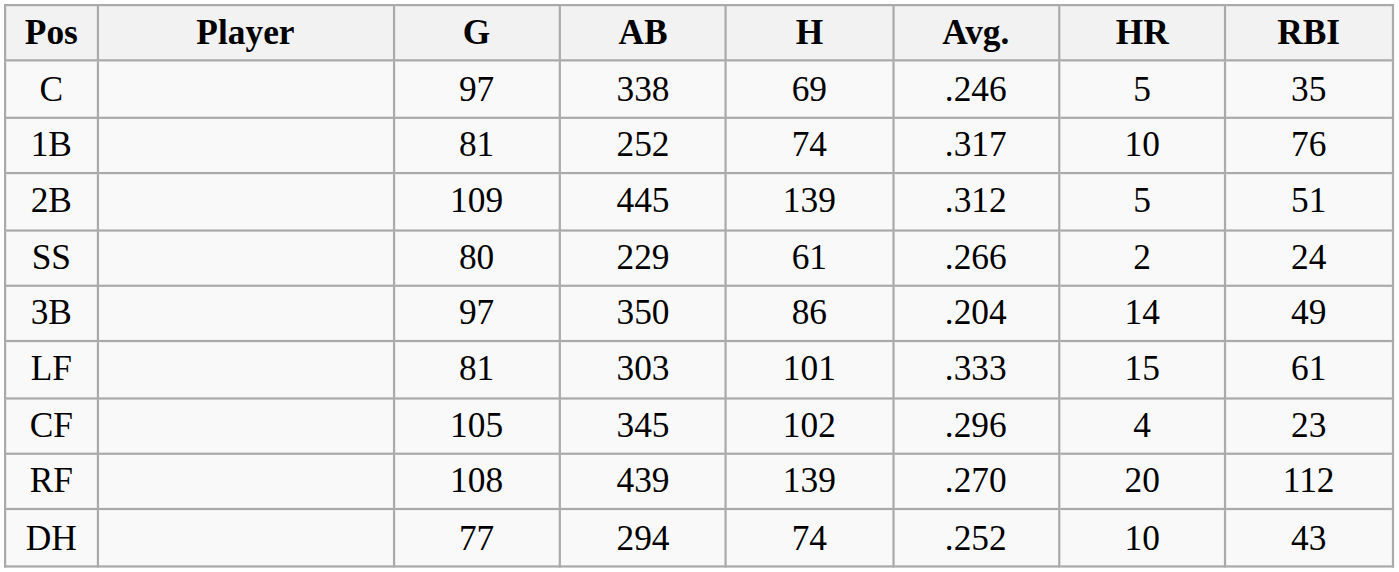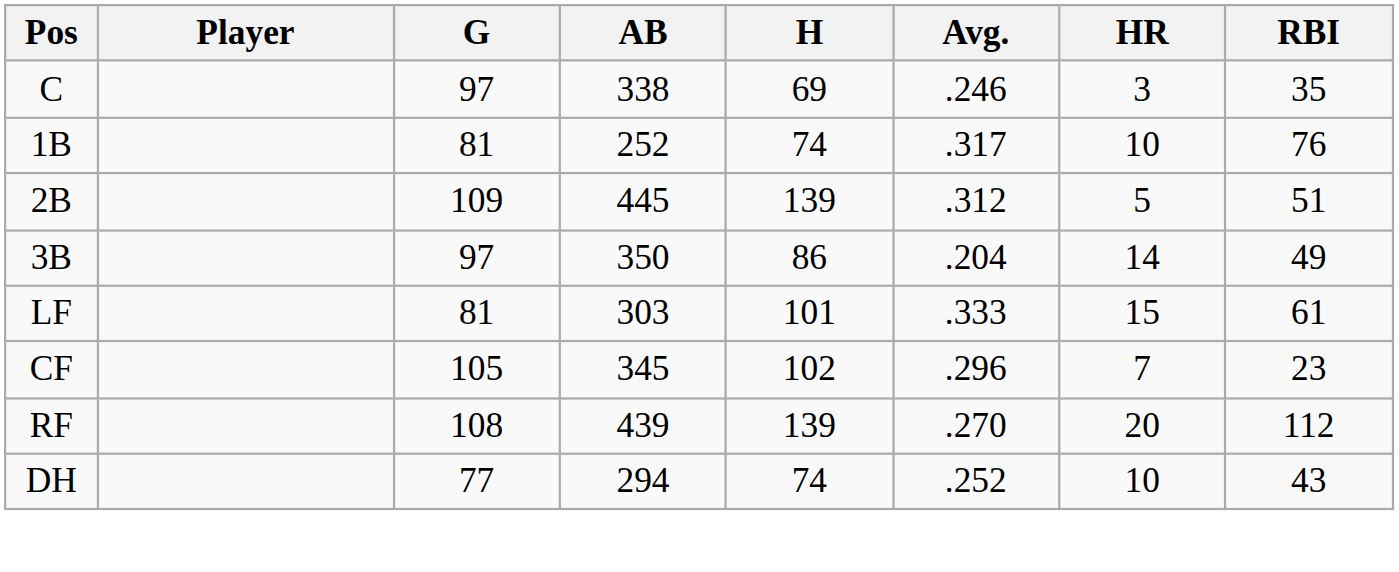C | HR: 5 -> 3
- row: SS | 80 | 229 | 61 | .266 | 2 | 24
CF | HR: 4 -> 7
